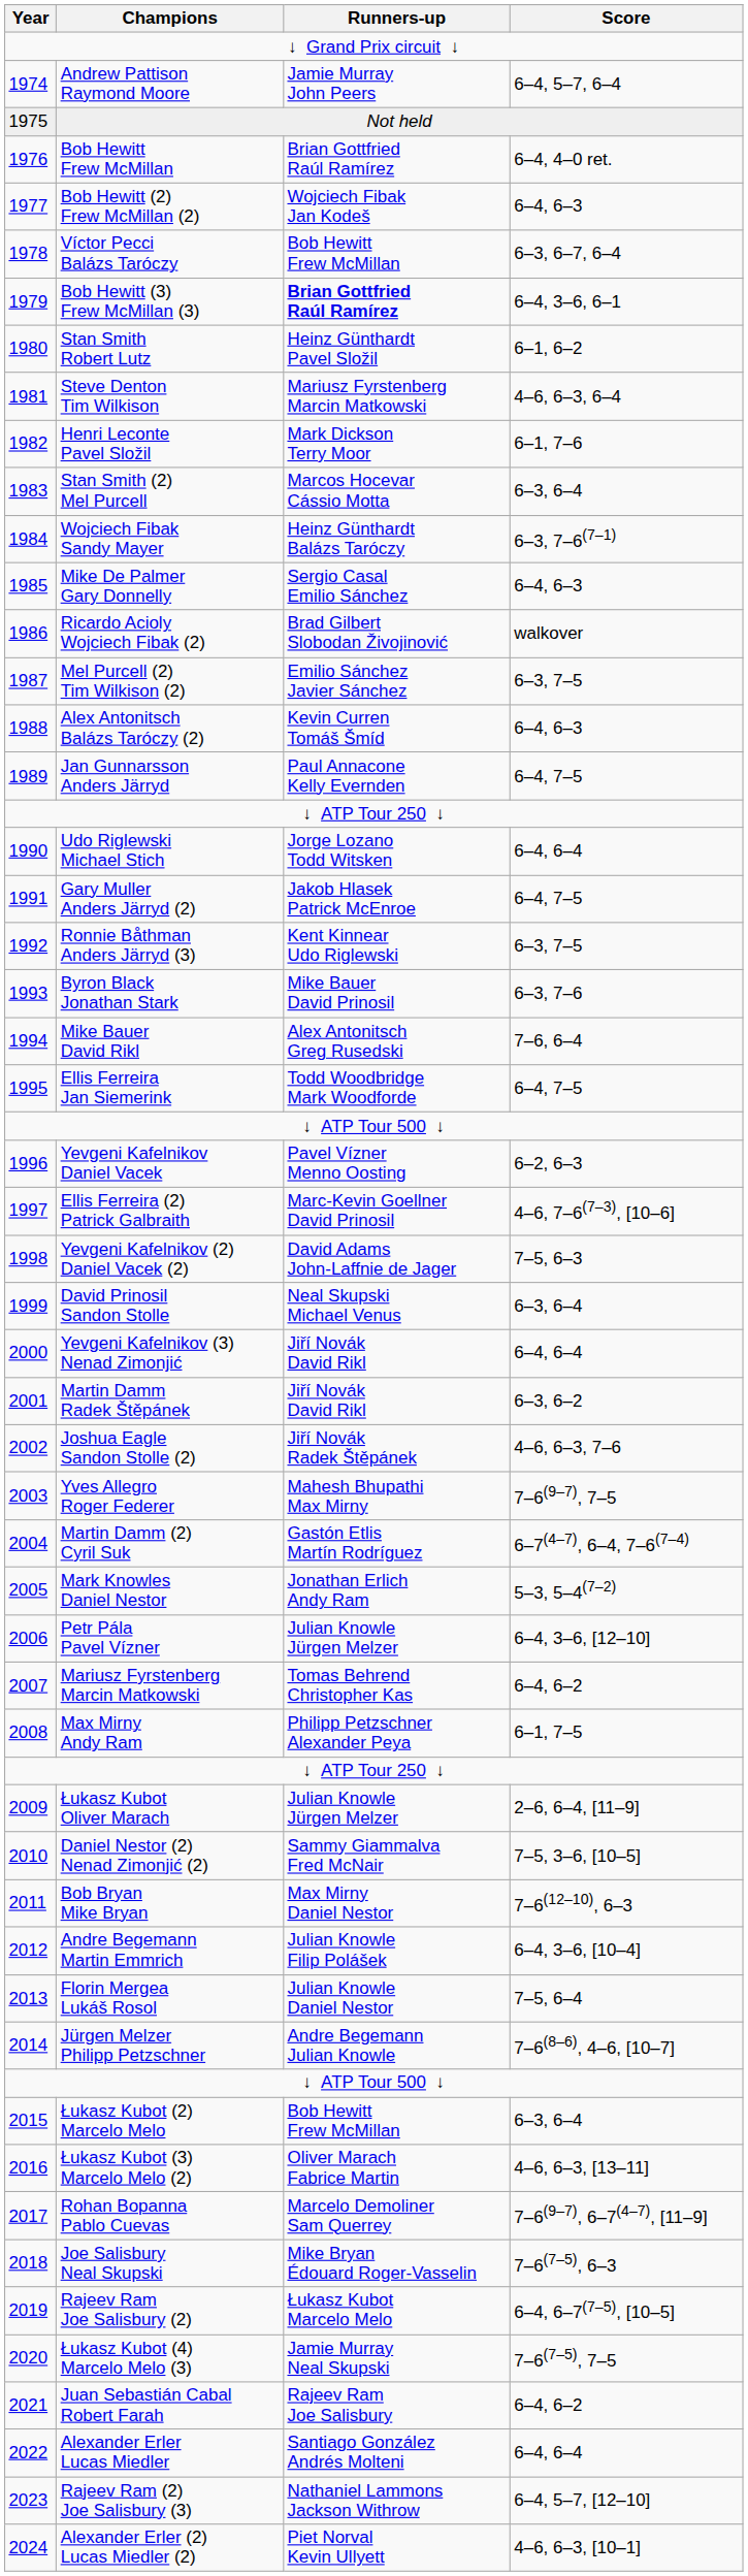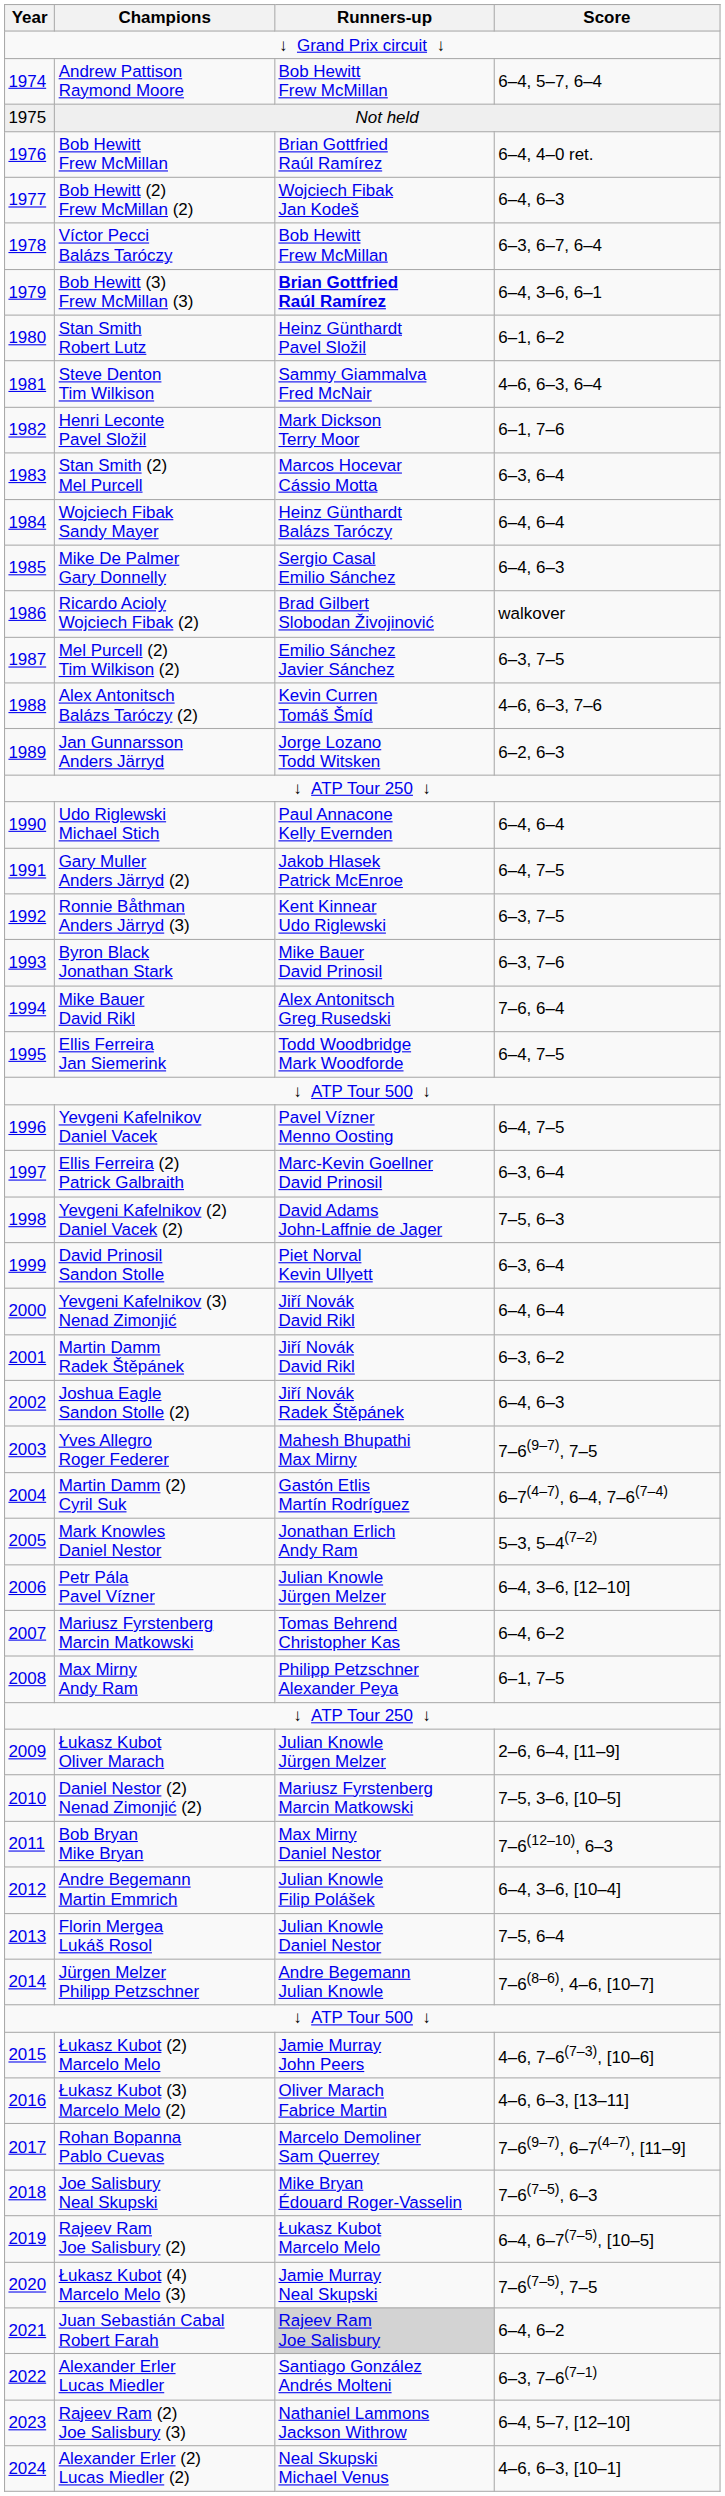Andrew Pattison Raymond Moore | Runners-up: Jamie Murray John Peers -> Bob Hewitt Frew McMillan
Steve Denton Tim Wilkison | Runners-up: Mariusz Fyrstenberg Marcin Matkowski -> Sammy Giammalva Fred McNair
Wojciech Fibak Sandy Mayer | Score: 6–3, 7–6(7–1) -> 6–4, 6–4
Alex Antonitsch Balázs Taróczy (2) | Score: 6–4, 6–3 -> 4–6, 6–3, 7–6
Jan Gunnarsson Anders Järryd | Runners-up: Paul Annacone Kelly Evernden -> Jorge Lozano Todd Witsken
Jan Gunnarsson Anders Järryd | Score: 6–4, 7–5 -> 6–2, 6–3
Udo Riglewski Michael Stich | Runners-up: Jorge Lozano Todd Witsken -> Paul Annacone Kelly Evernden
Yevgeni Kafelnikov Daniel Vacek | Score: 6–2, 6–3 -> 6–4, 7–5
Ellis Ferreira (2) Patrick Galbraith | Score: 4–6, 7–6(7–3), [10–6] -> 6–3, 6–4
David Prinosil Sandon Stolle | Runners-up: Neal Skupski Michael Venus -> Piet Norval Kevin Ullyett
Joshua Eagle Sandon Stolle (2) | Score: 4–6, 6–3, 7–6 -> 6–4, 6–3
Daniel Nestor (2) Nenad Zimonjić (2) | Runners-up: Sammy Giammalva Fred McNair -> Mariusz Fyrstenberg Marcin Matkowski
Łukasz Kubot (2) Marcelo Melo | Runners-up: Bob Hewitt Frew McMillan -> Jamie Murray John Peers
Łukasz Kubot (2) Marcelo Melo | Score: 6–3, 6–4 -> 4–6, 7–6(7–3), [10–6]
Juan Sebastián Cabal Robert Farah | Runners-up: no background -> lightgrey background
Alexander Erler Lucas Miedler | Score: 6–4, 6–4 -> 6–3, 7–6(7–1)
Alexander Erler (2) Lucas Miedler (2) | Runners-up: Piet Norval Kevin Ullyett -> Neal Skupski Michael Venus
